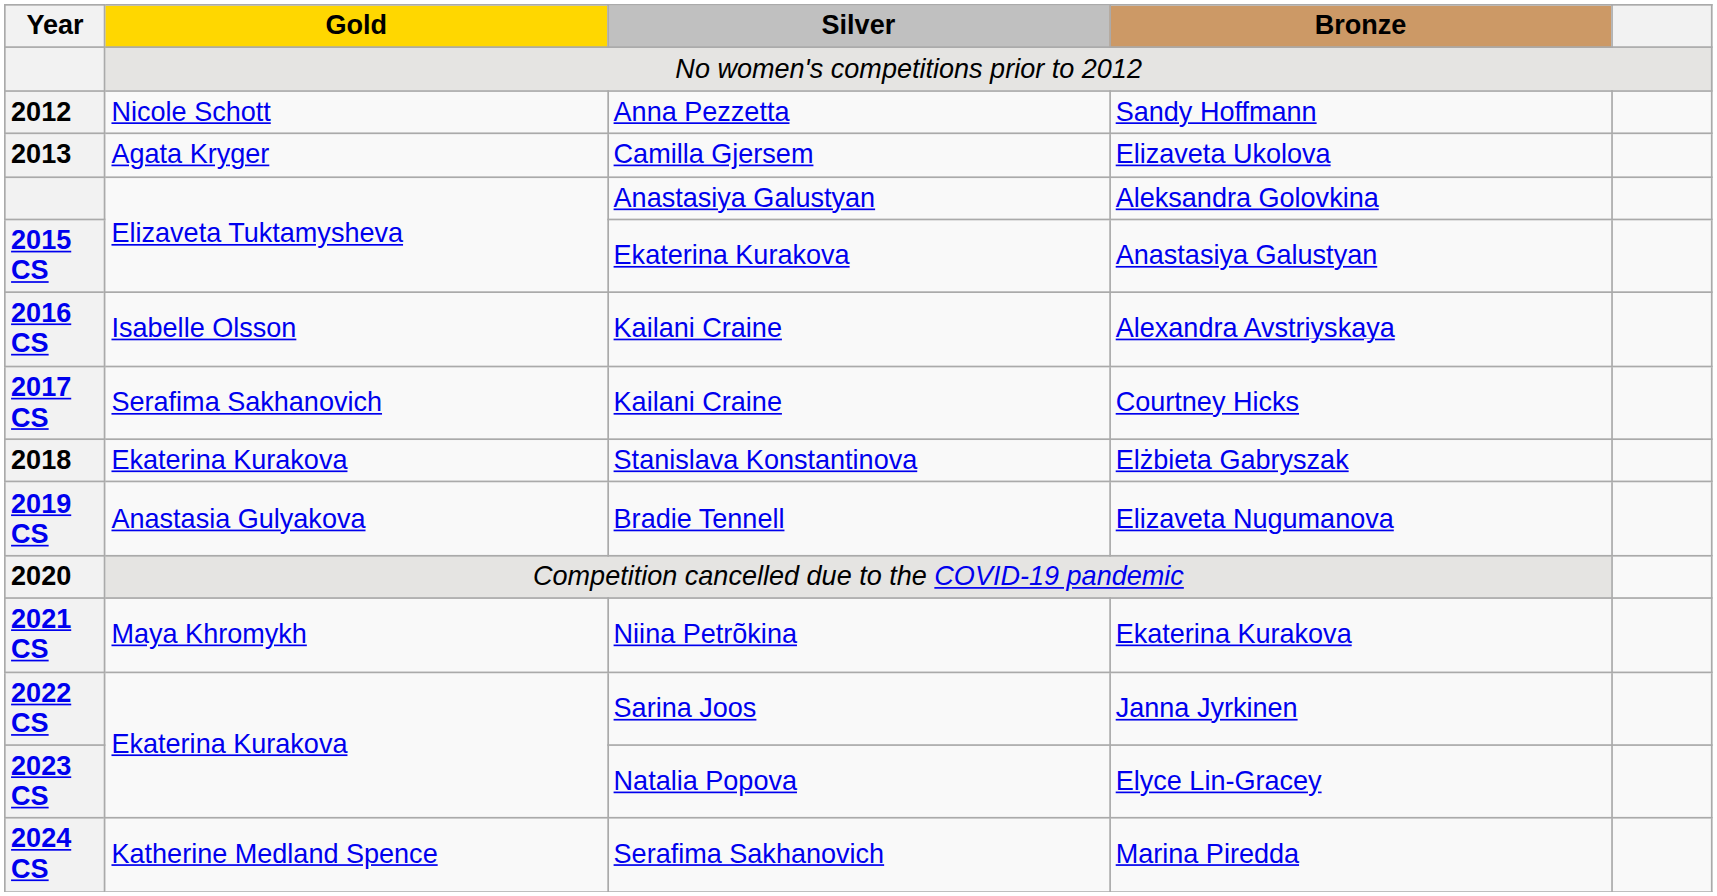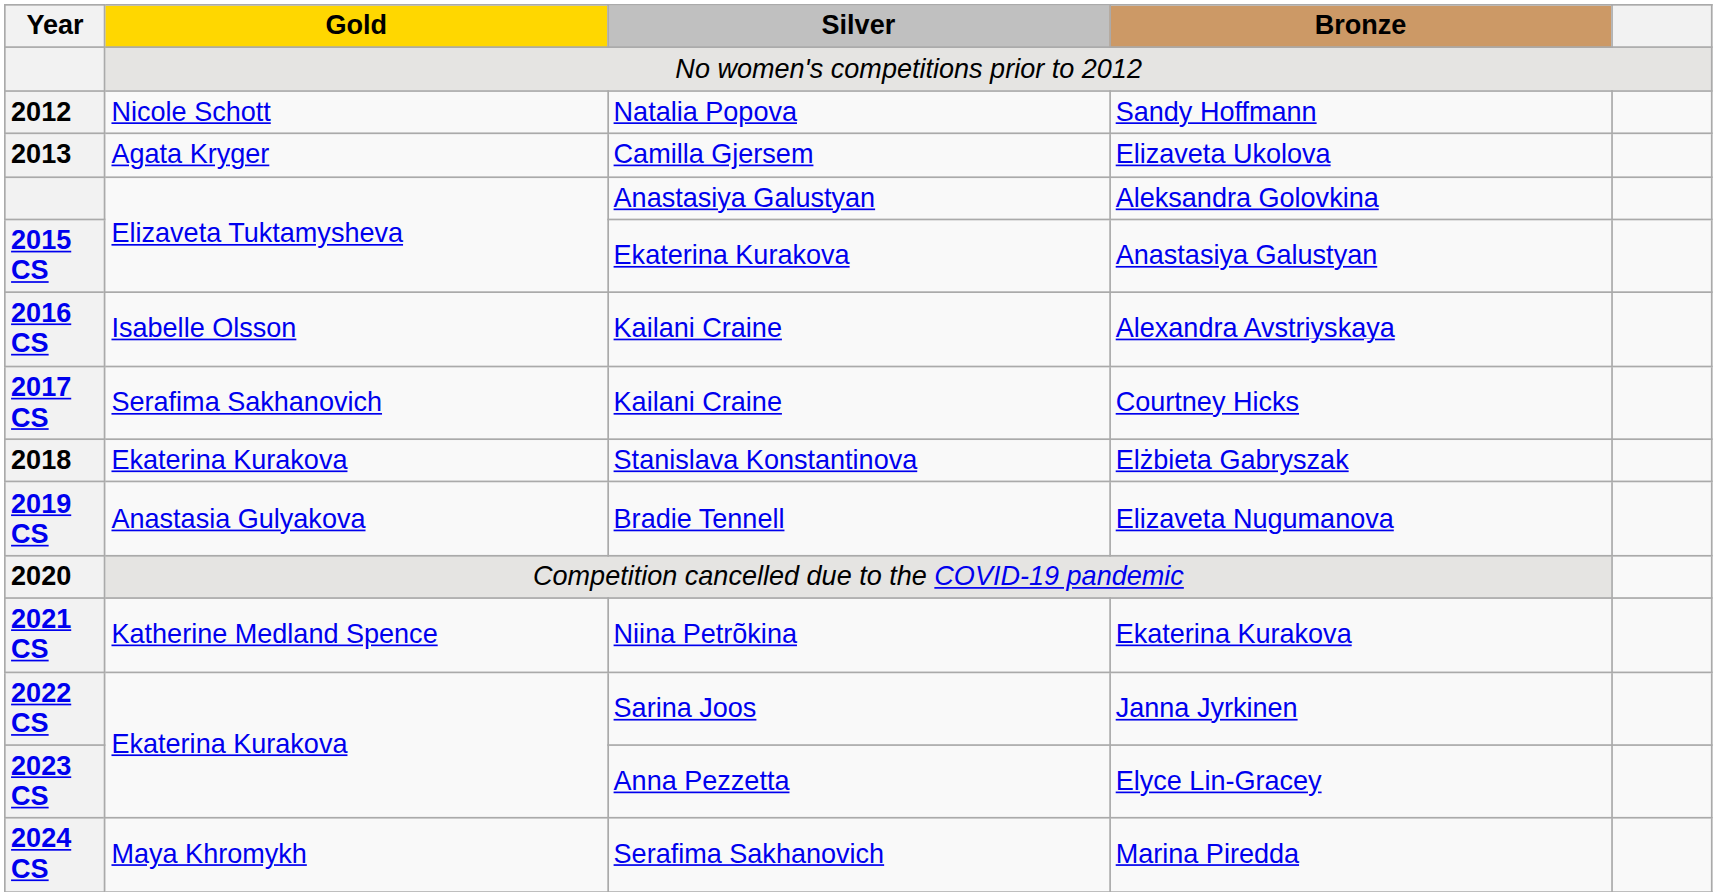2012 | Silver: Anna Pezzetta -> Natalia Popova
2021 CS | Gold: Maya Khromykh -> Katherine Medland Spence
2023 CS | Silver: Natalia Popova -> Anna Pezzetta
2024 CS | Gold: Katherine Medland Spence -> Maya Khromykh
